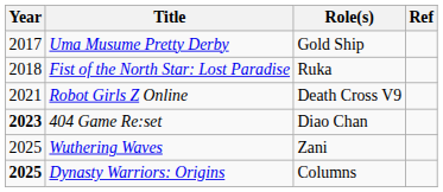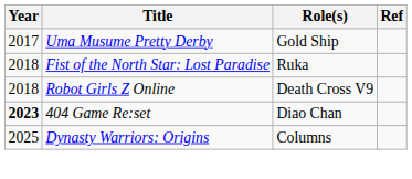Robot Girls Z Online | Year: 2021 -> 2018
- row: 2025 | Wuthering Waves | Zani
Dynasty Warriors: Origins | Year: bold -> normal
